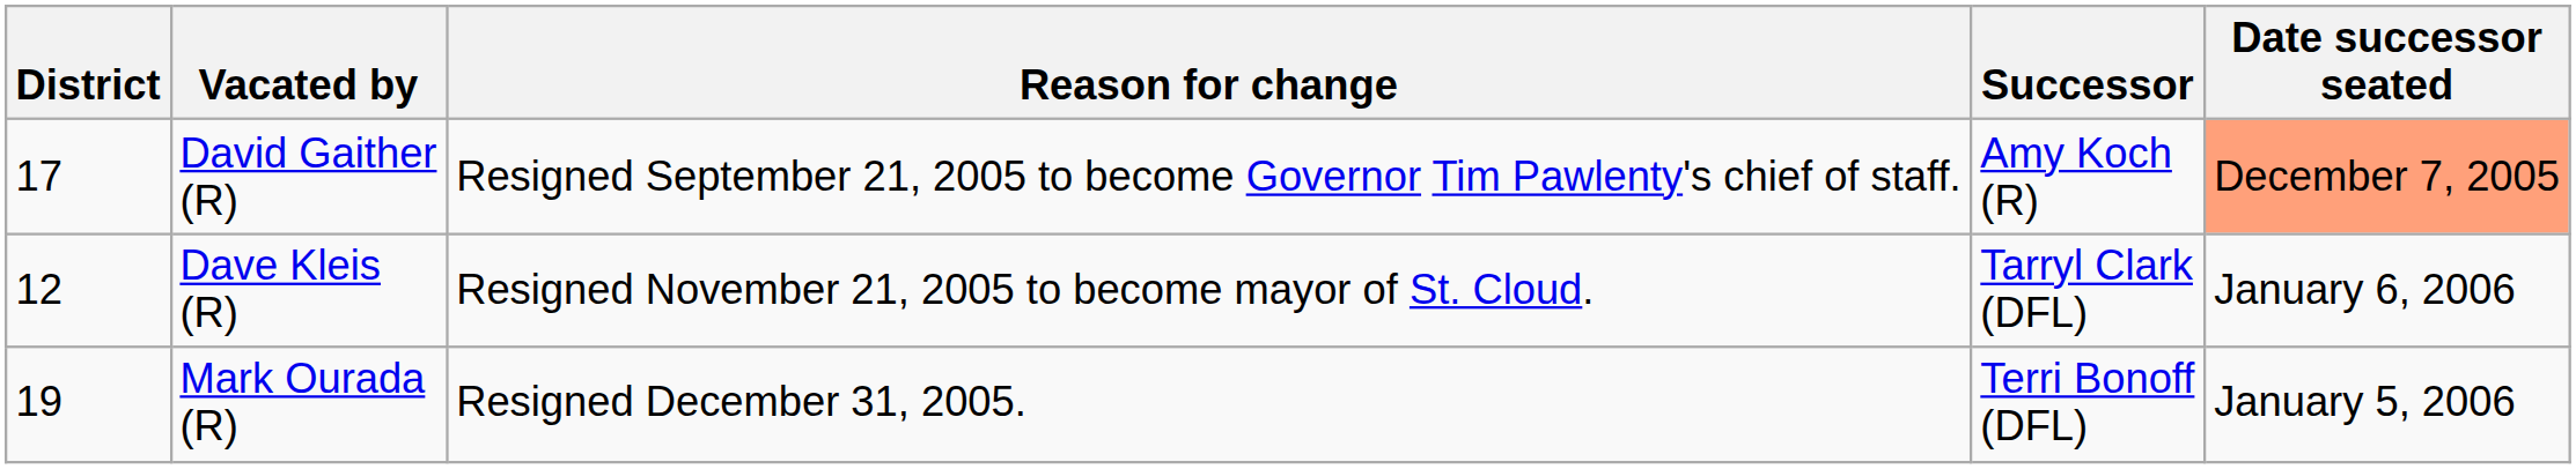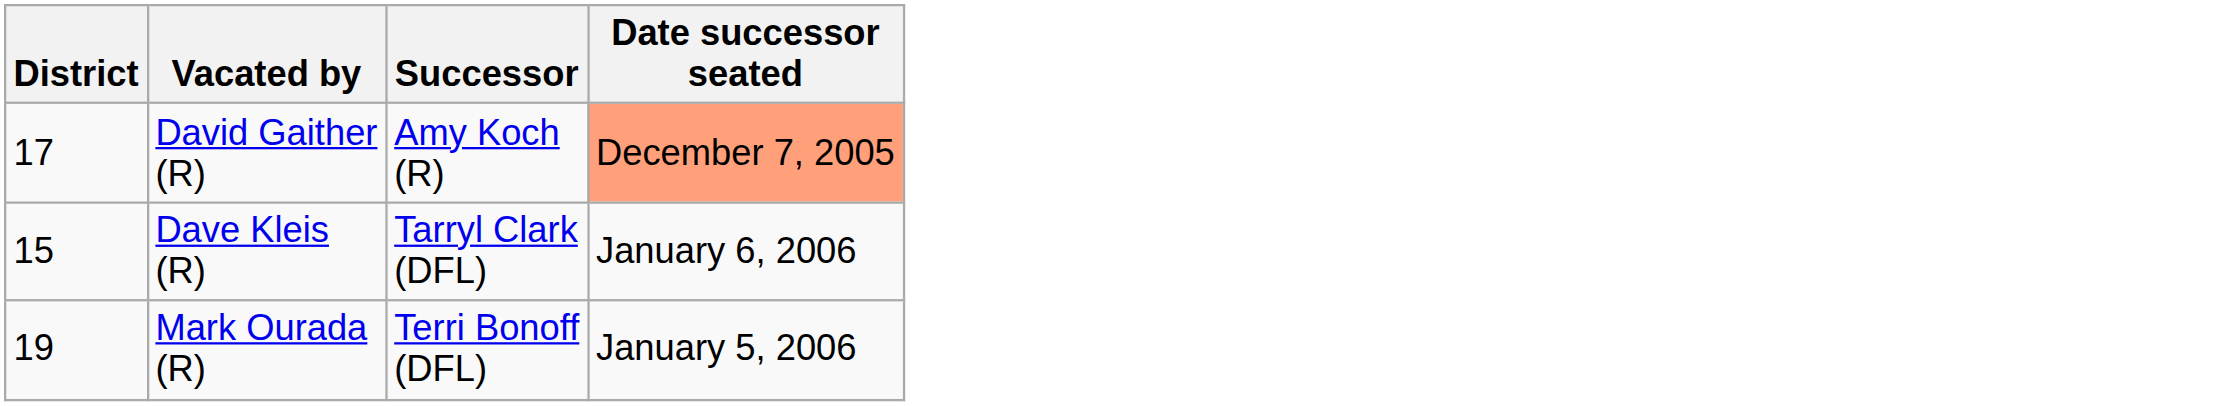- column: Reason for change | Resigned September 21, 2005 to become Governor Tim Pawlenty's chief of staff. | Resigned November 21, 2005 to become mayor of St. Cloud. | Resigned December 31, 2005.
Dave Kleis (R) | District: 12 -> 15
